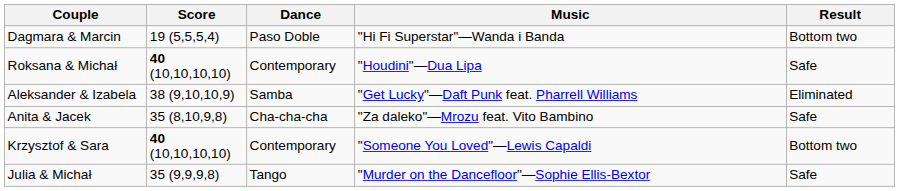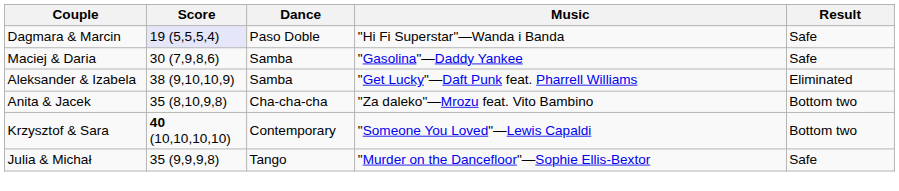Dagmara & Marcin | Score: no background -> lavender background
Dagmara & Marcin | Result: Bottom two -> Safe
+ row: Maciej & Daria | 30 (7,9,8,6) | Samba | "Gasolina"—Daddy Yankee | Safe
- row: Roksana & Michał | 40 (10,10,10,10) | Contemporary | "Houdini"—Dua Lipa | Safe
Anita & Jacek | Result: Safe -> Bottom two
